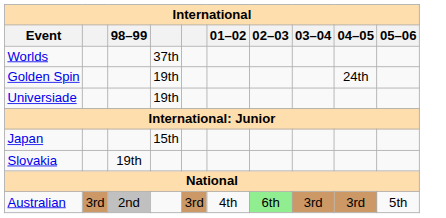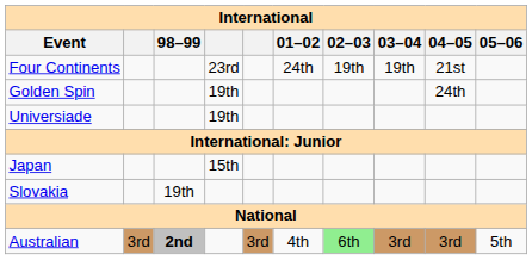- row: Worlds | 37th
+ row: Four Continents | 23rd | 24th | 19th | 19th | 21st
Australian | 98–99: normal -> bold
